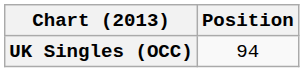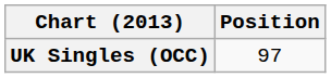UK Singles (OCC) | Position: 94 -> 97
